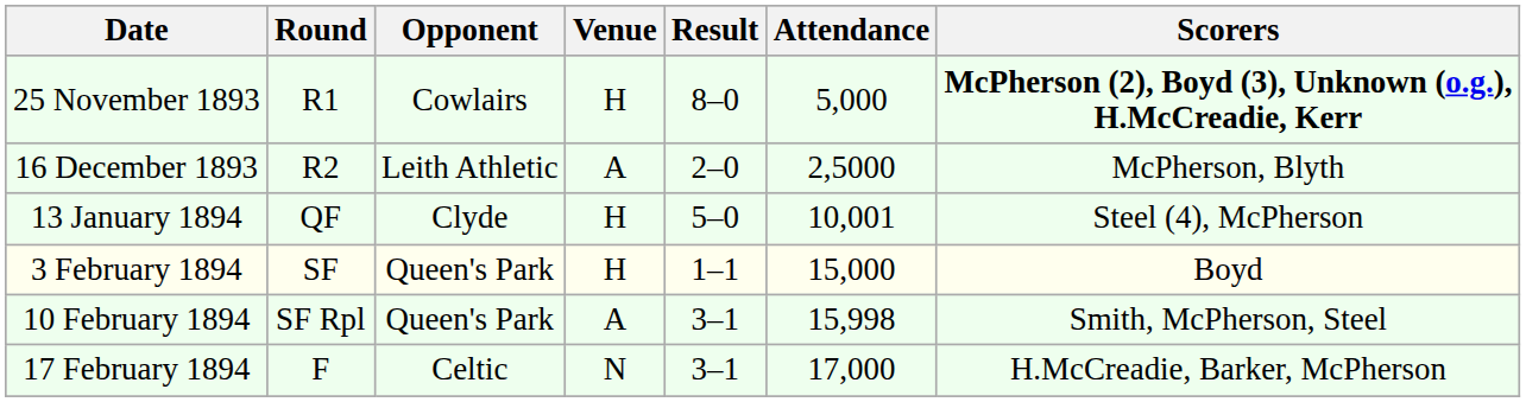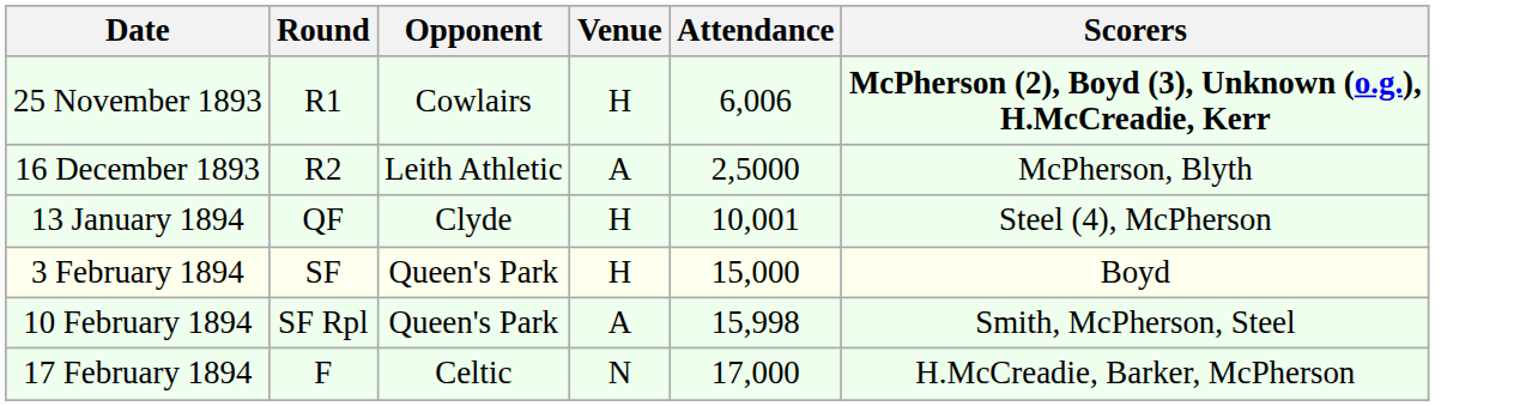- column: Result | 8–0 | 2–0 | 5–0 | 1–1 | 3–1 | 3–1
25 November 1893 | Attendance: 5,000 -> 6,006
